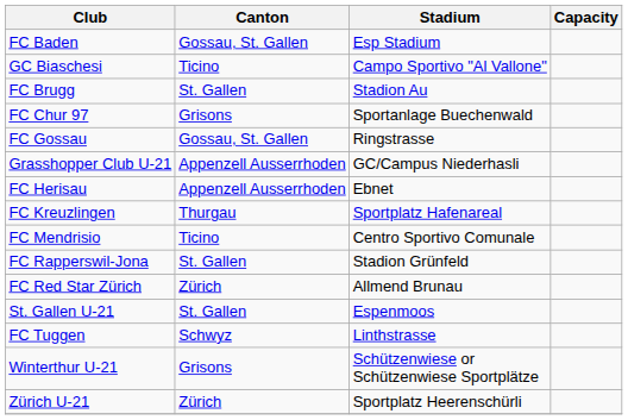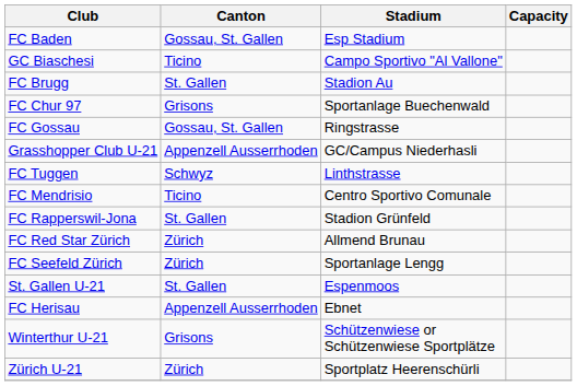rows swapped: FC Herisau <-> FC Tuggen
- row: FC Kreuzlingen | Thurgau | Sportplatz Hafenareal
+ row: FC Seefeld Zürich | Zürich | Sportanlage Lengg
